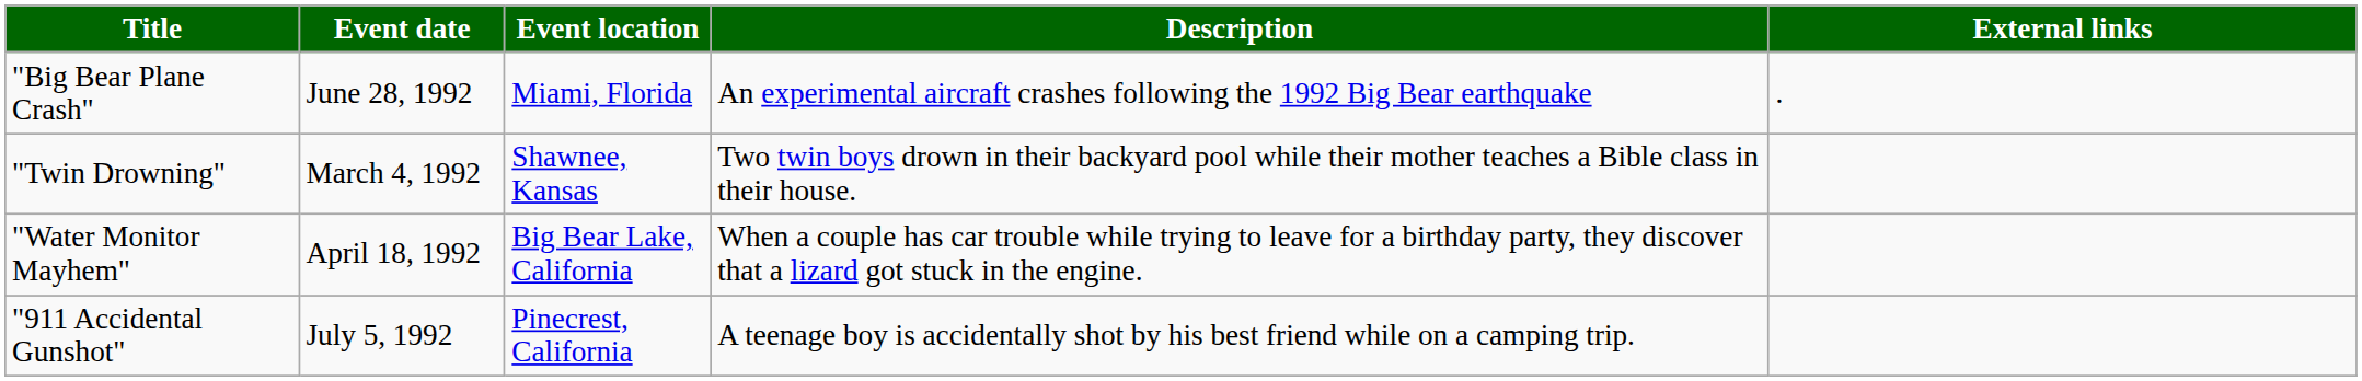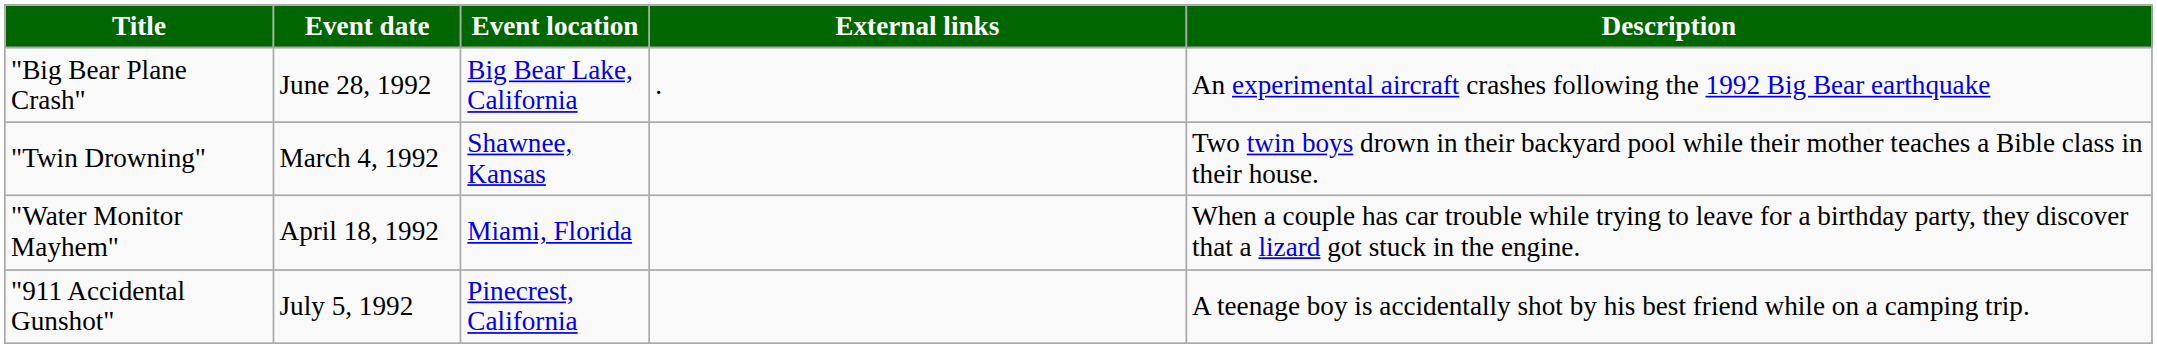columns swapped: Description <-> External links
"Big Bear Plane Crash" | Event location: Miami, Florida -> Big Bear Lake, California
"Water Monitor Mayhem" | Event location: Big Bear Lake, California -> Miami, Florida
